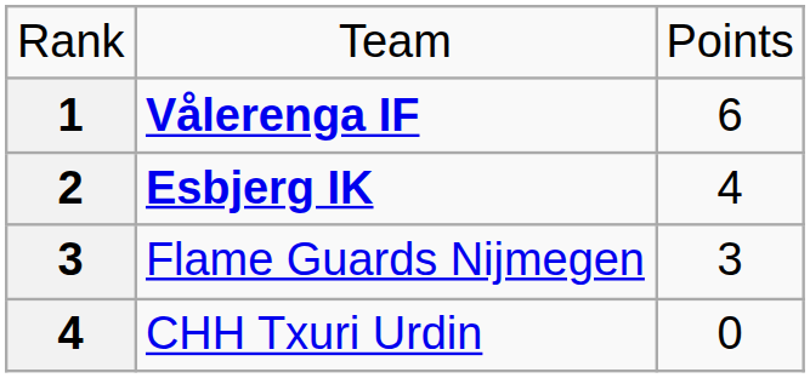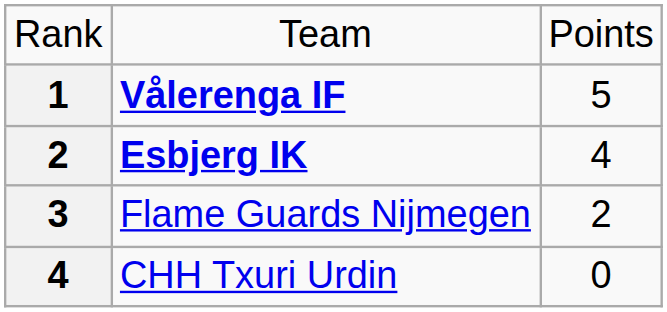Vålerenga IF | column 3: 6 -> 5
Flame Guards Nijmegen | column 3: 3 -> 2
